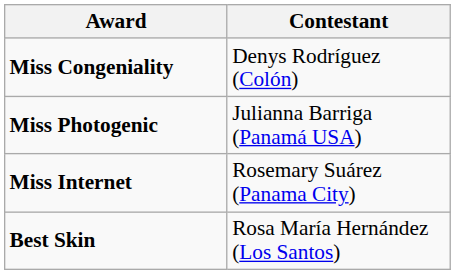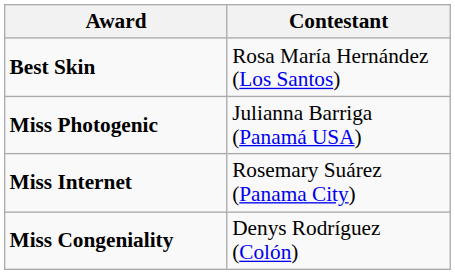rows swapped: Miss Congeniality <-> Best Skin
